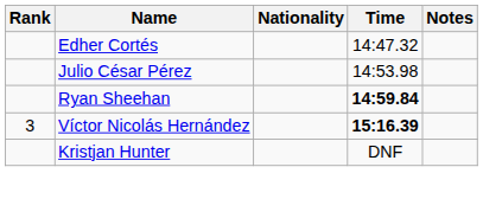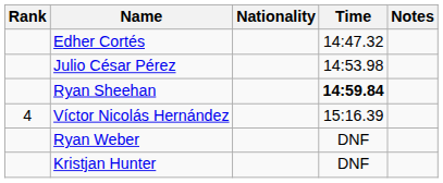Víctor Nicolás Hernández | Rank: 3 -> 4
Víctor Nicolás Hernández | Time: bold -> normal
+ row: Ryan Weber | DNF
